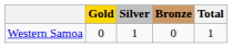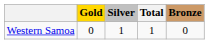columns swapped: Bronze <-> Total
